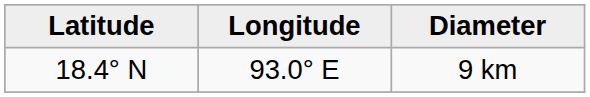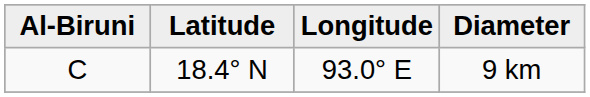+ column: Al-Biruni | C
